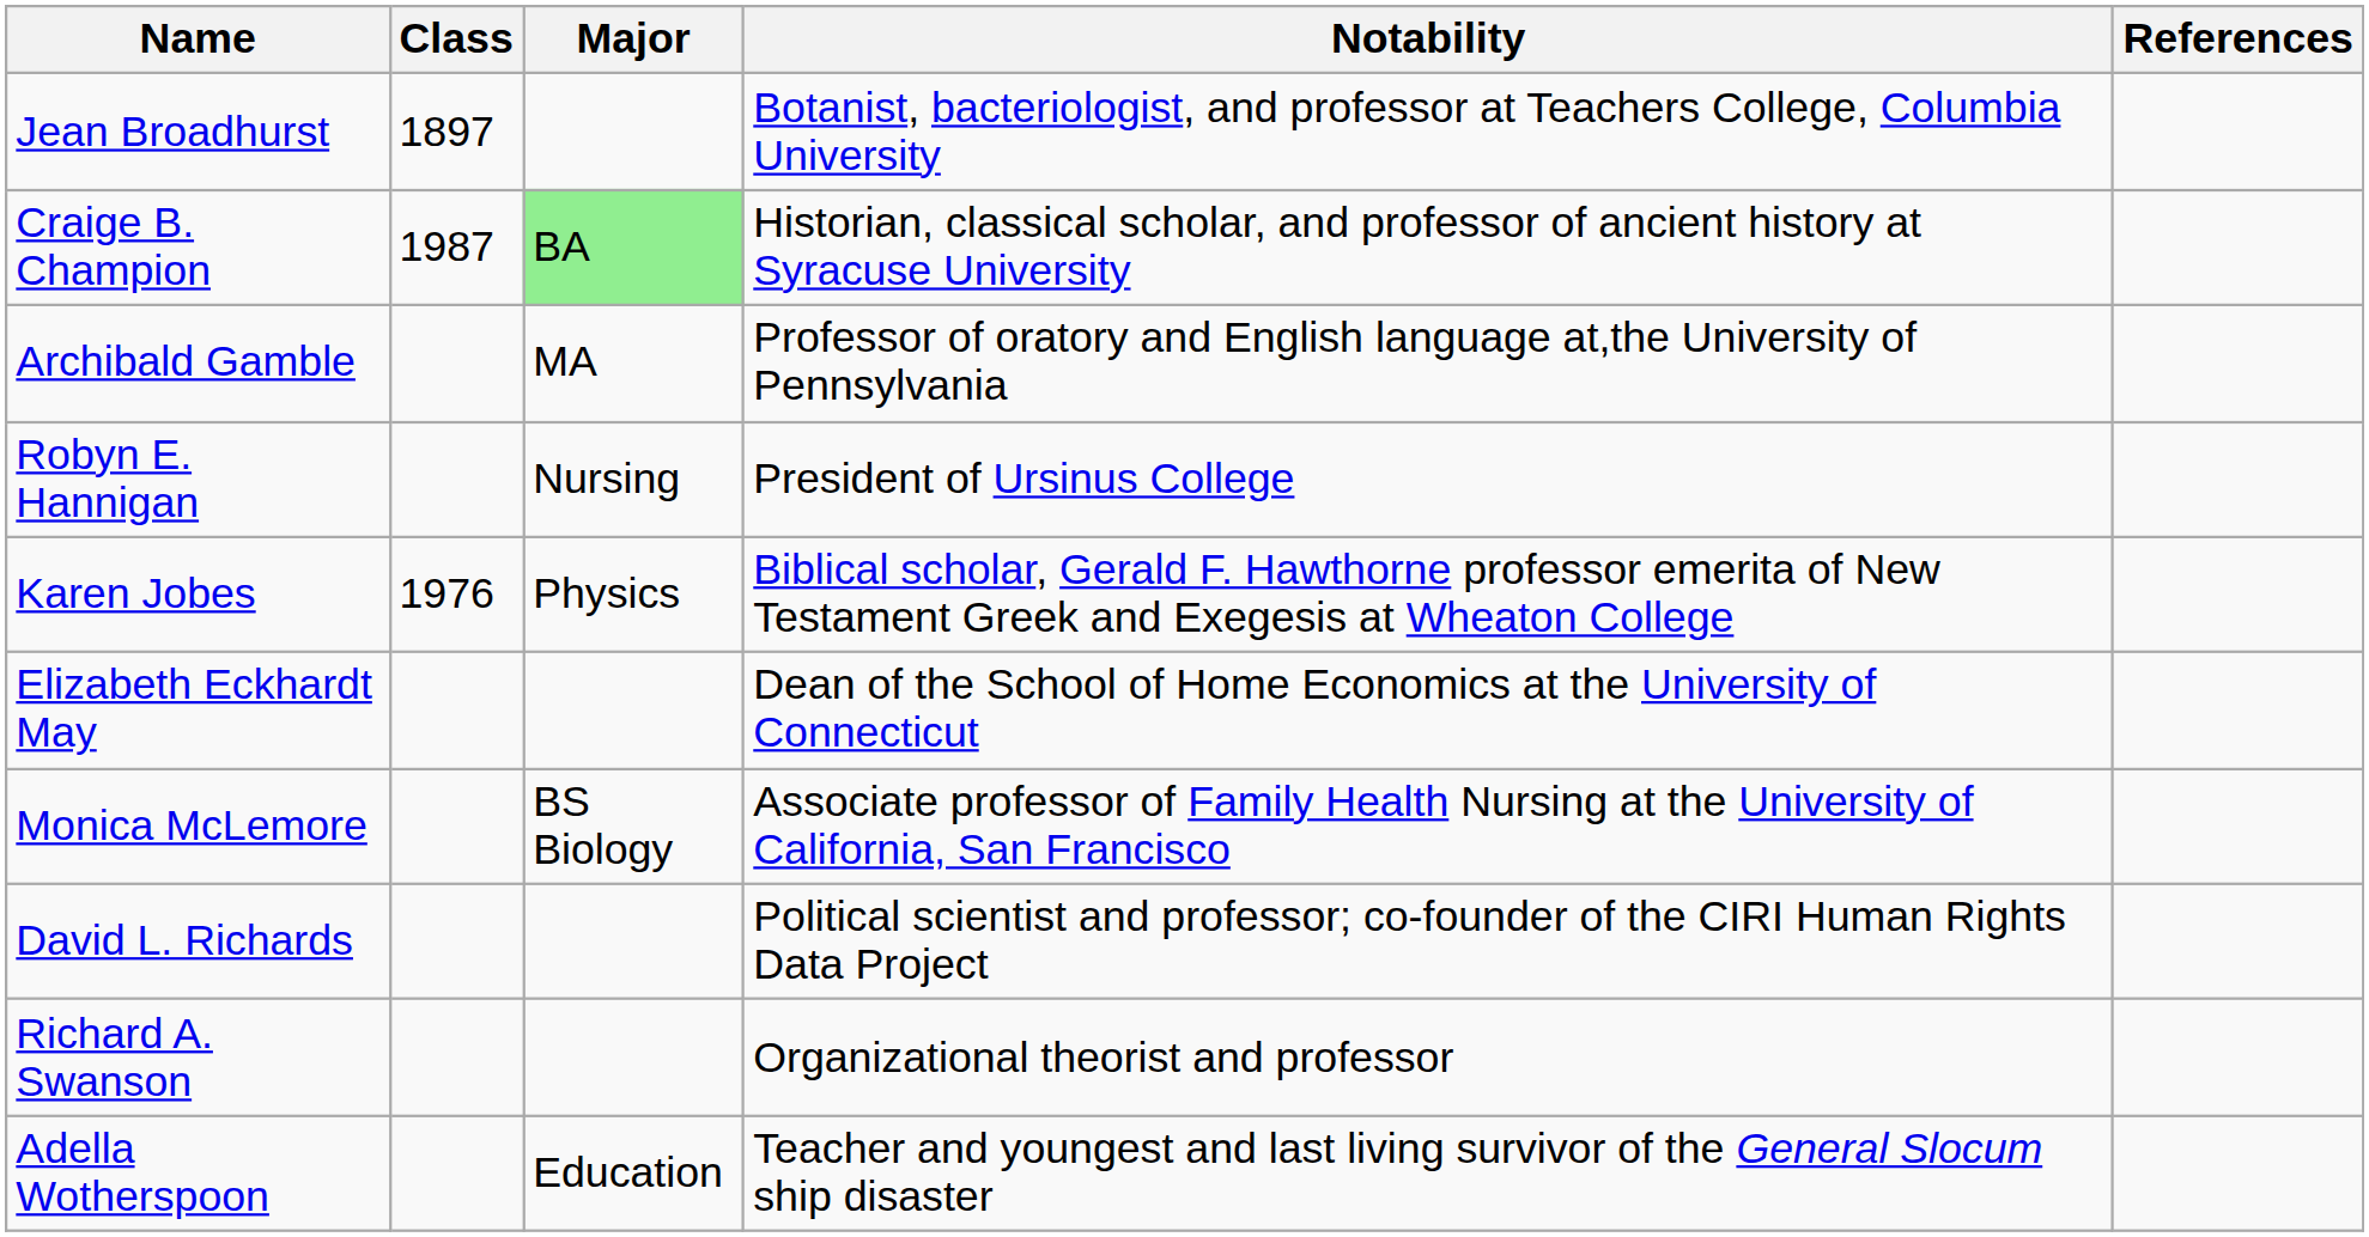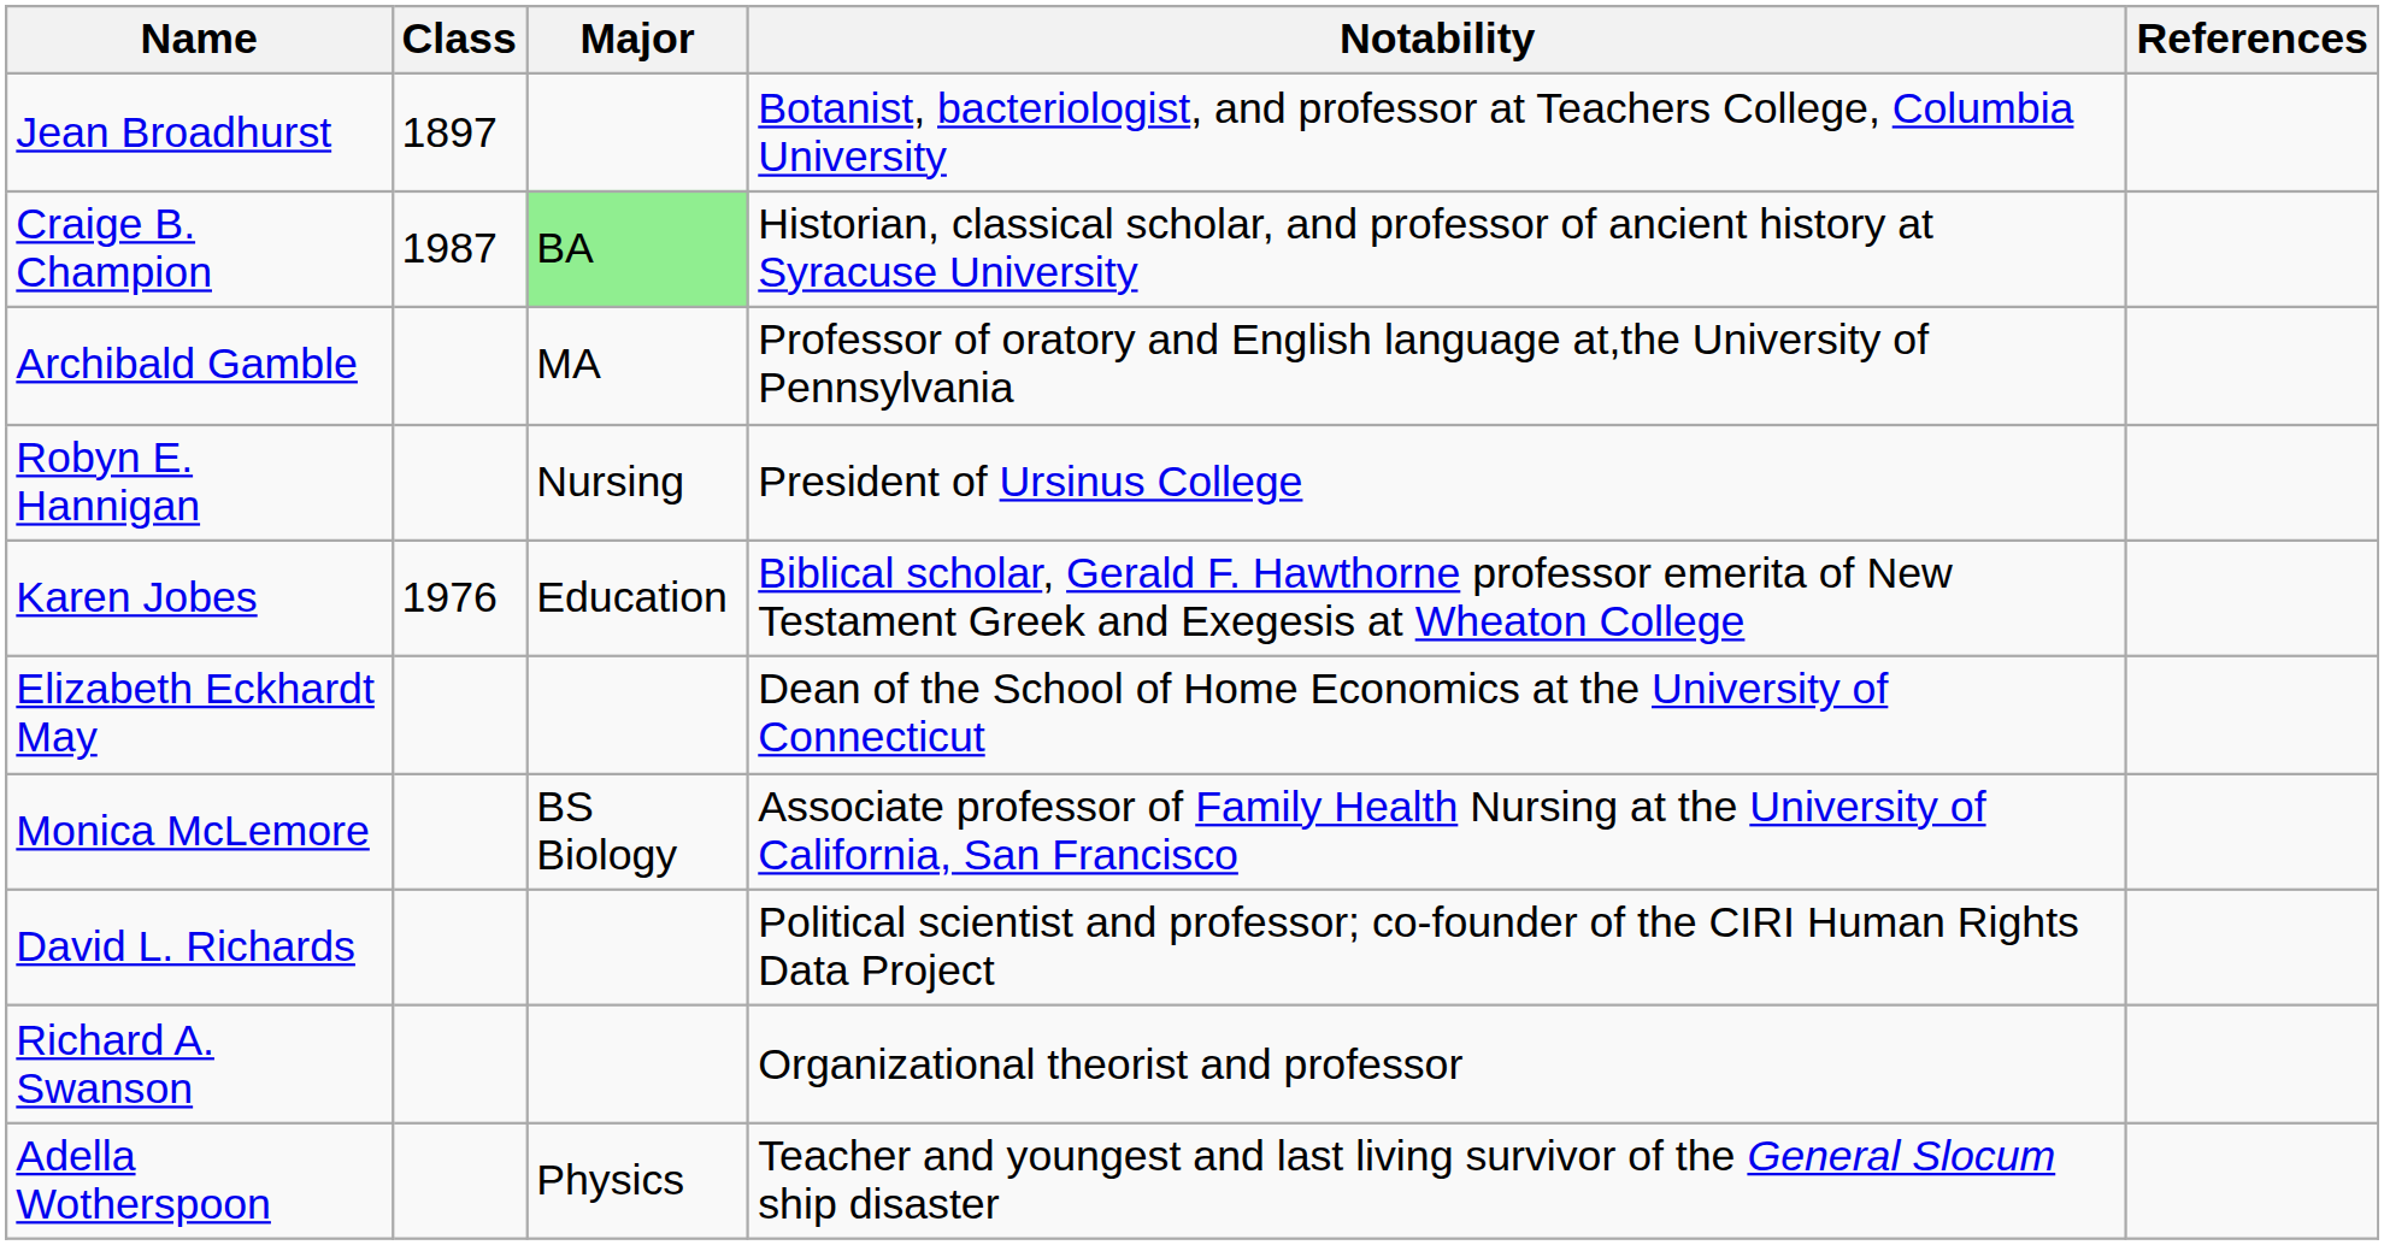Karen Jobes | Major: Physics -> Education
Adella Wotherspoon | Major: Education -> Physics
